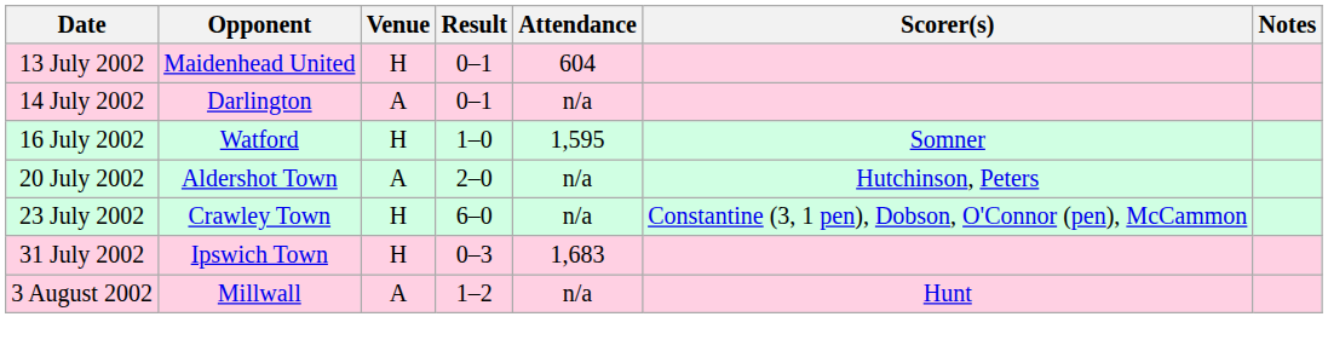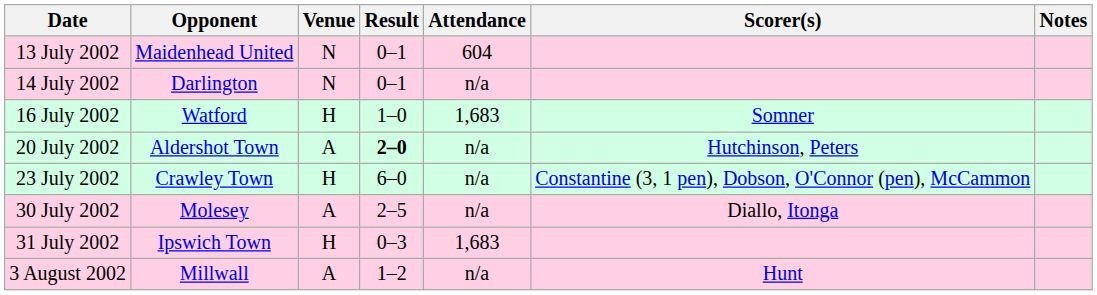13 July 2002 | Venue: H -> N
14 July 2002 | Venue: A -> N
16 July 2002 | Attendance: 1,595 -> 1,683
20 July 2002 | Result: normal -> bold
+ row: 30 July 2002 | Molesey | A | 2–5 | n/a | Diallo, Itonga
